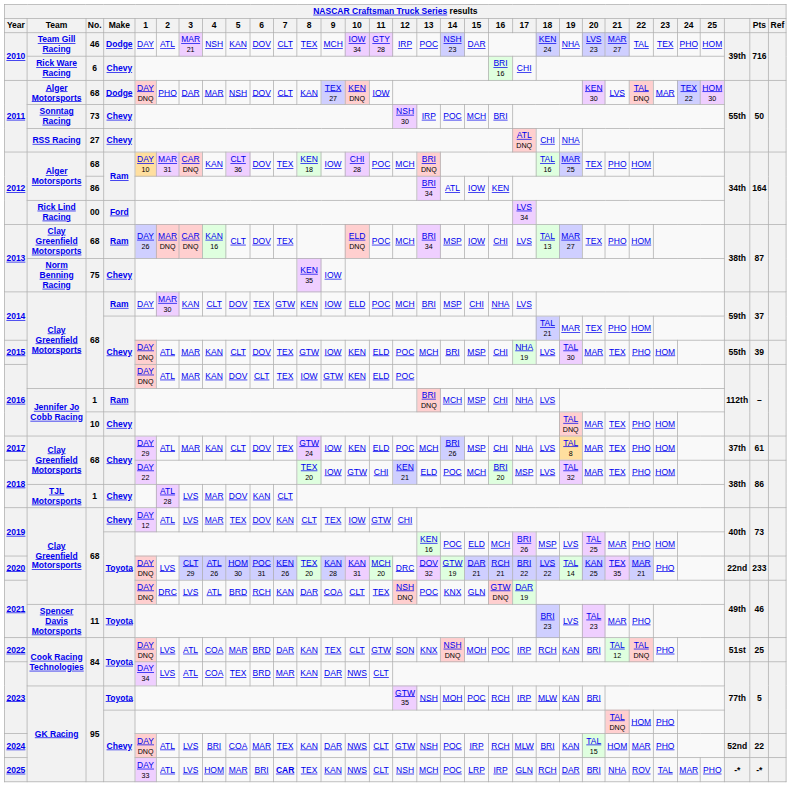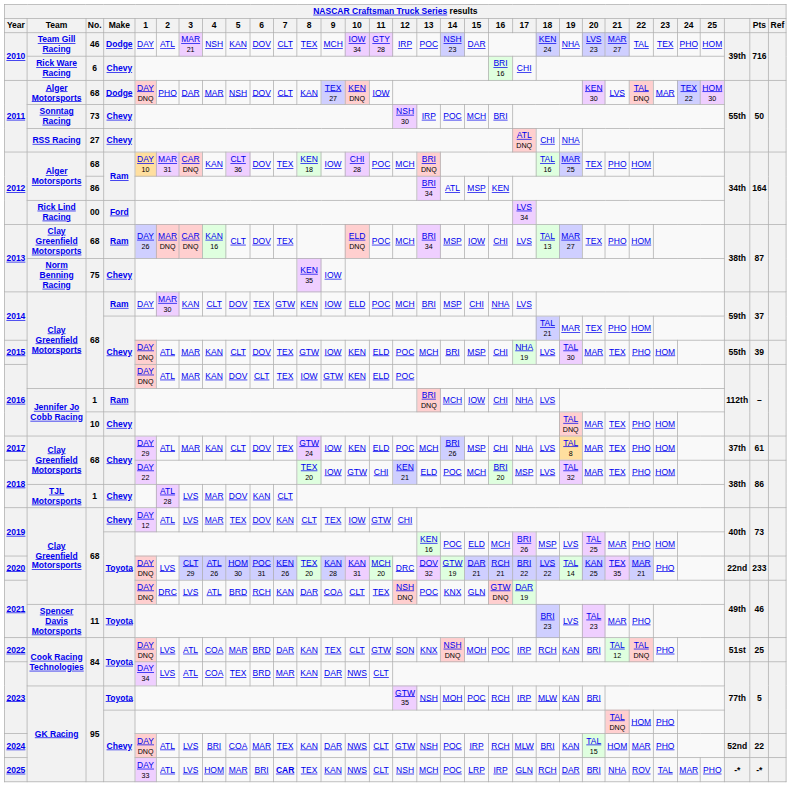2012 / 86 | 15: IOW -> MSP
2016 / 1 | 15: MSP -> IOW
